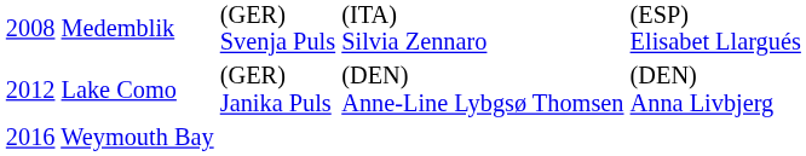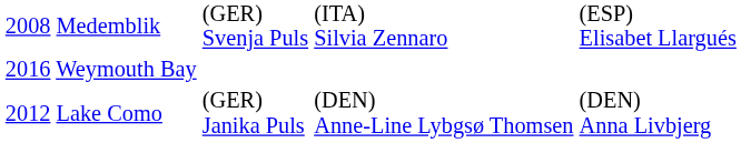rows swapped: 2012 Lake Como <-> 2016 Weymouth Bay
